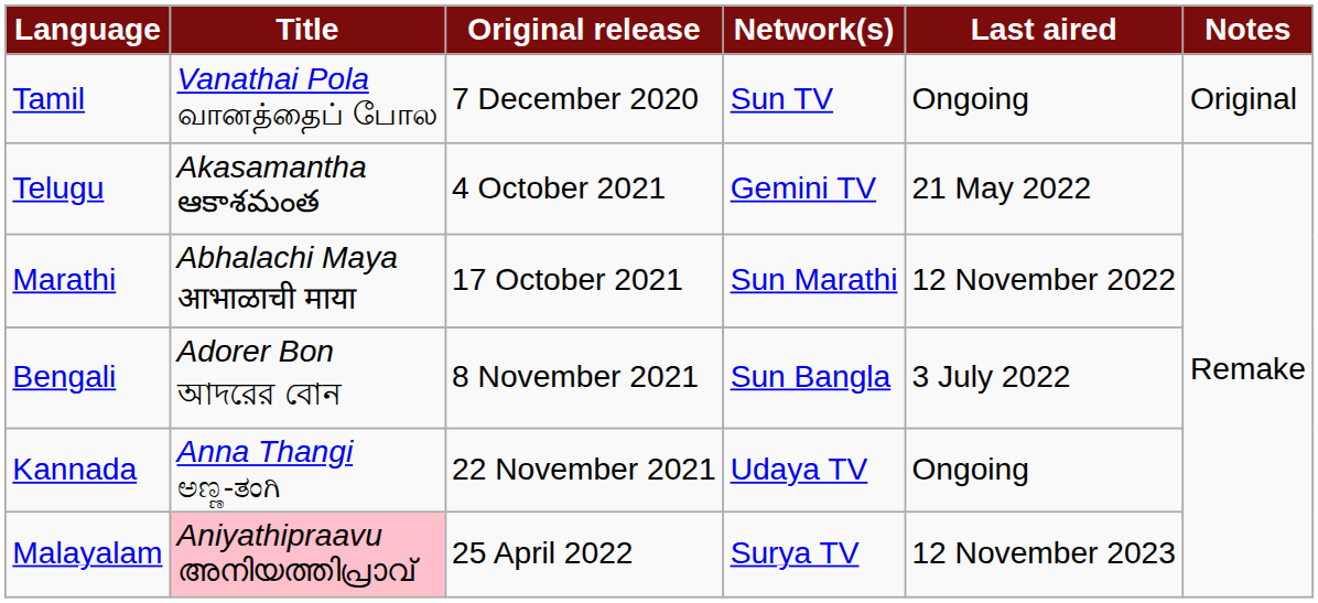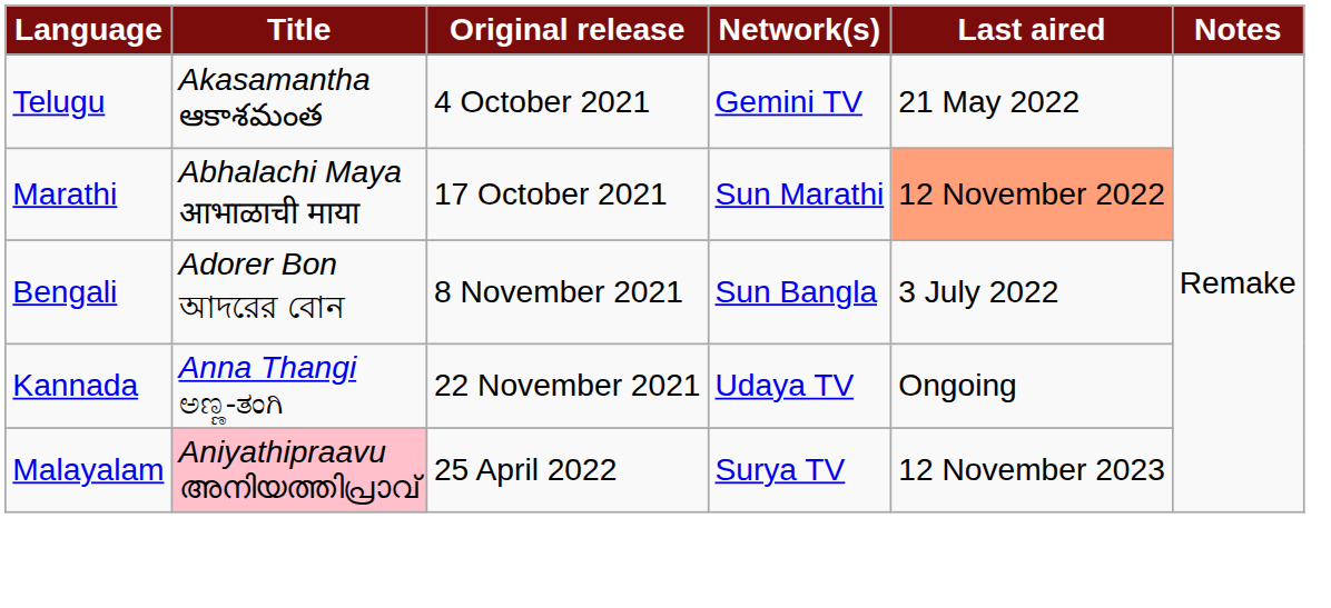- row: Tamil | Vanathai Pola வானத்தைப் போல | 7 December 2020 | Sun TV | Ongoing | Original
Marathi | Last aired: no background -> lightsalmon background
